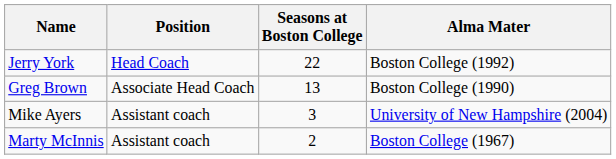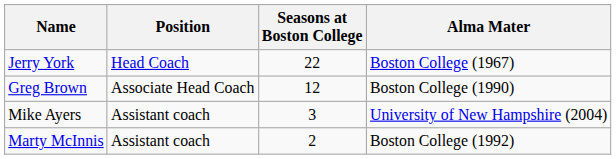Jerry York | Alma Mater: Boston College (1992) -> Boston College (1967)
Greg Brown | Seasons at Boston College: 13 -> 12
Marty McInnis | Alma Mater: Boston College (1967) -> Boston College (1992)
